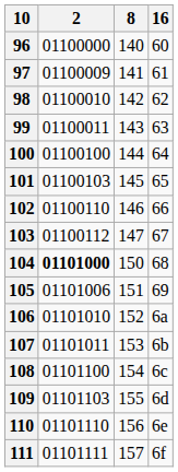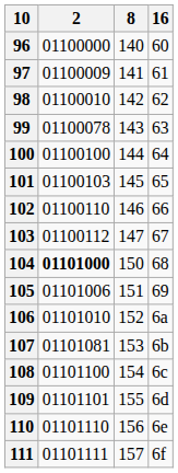99 | 2: 01100011 -> 01100078
107 | 2: 01101011 -> 01101081
109 | 2: 01101103 -> 01101101
